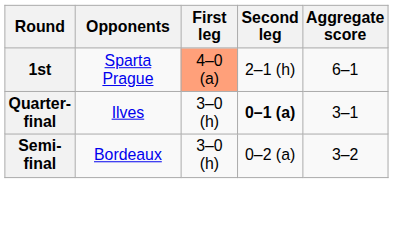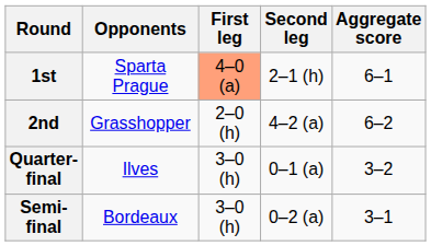+ row: 2nd | Grasshopper | 2–0 (h) | 4–2 (a) | 6–2
Quarter-final | Second leg: bold -> normal
Quarter-final | Aggregate score: 3–1 -> 3–2
Semi-final | Aggregate score: 3–2 -> 3–1
